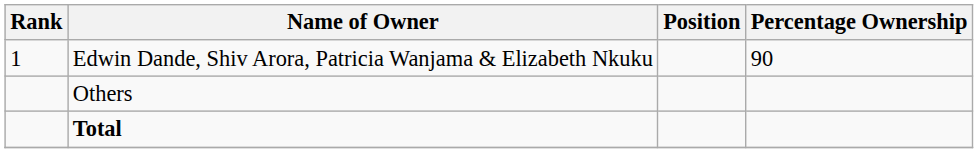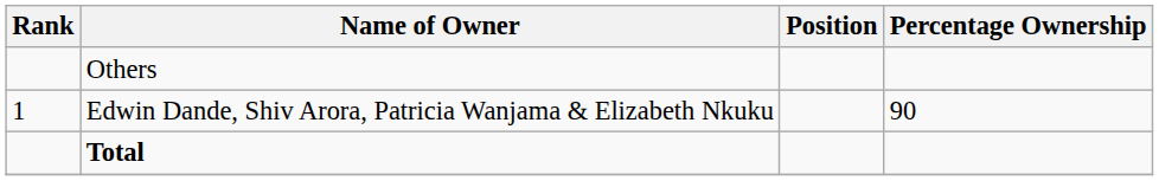rows swapped: Edwin Dande, Shiv Arora, Patricia Wanjama & Elizabeth Nkuku <-> Others
